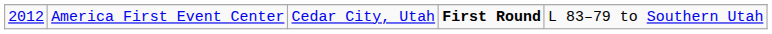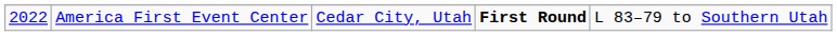America First Event Center | column 1: 2012 -> 2022
